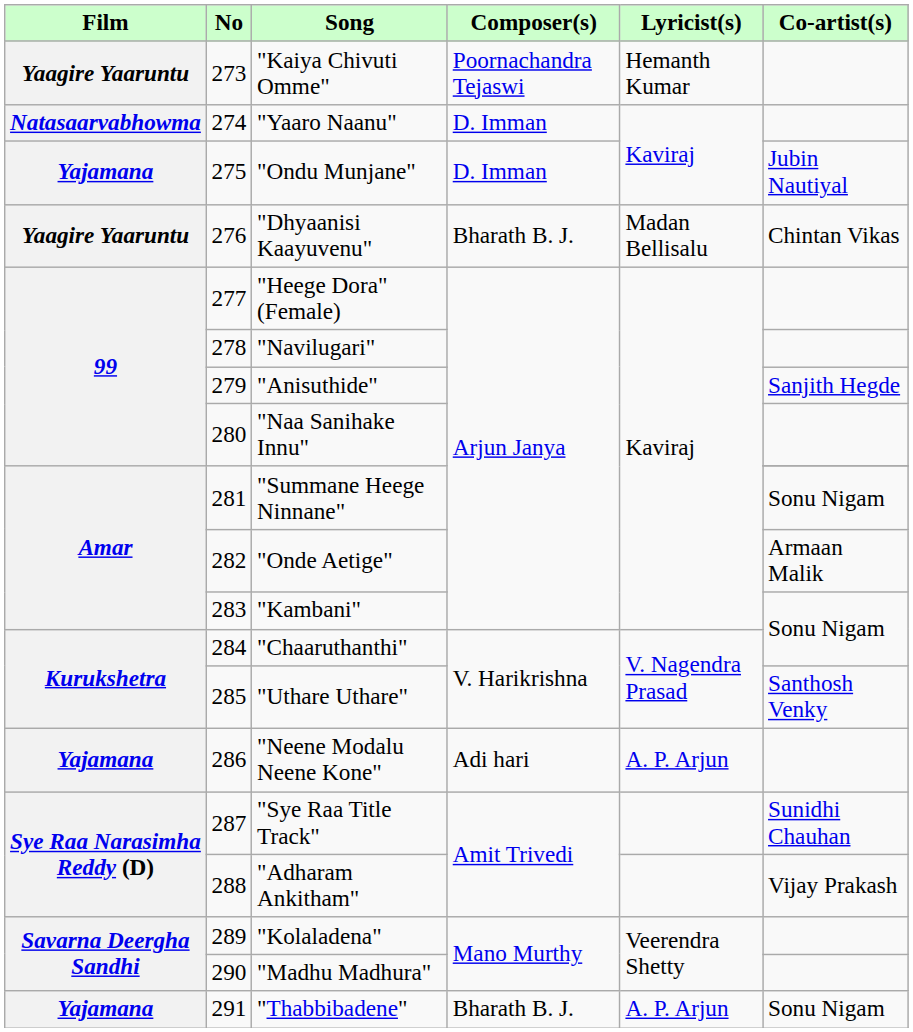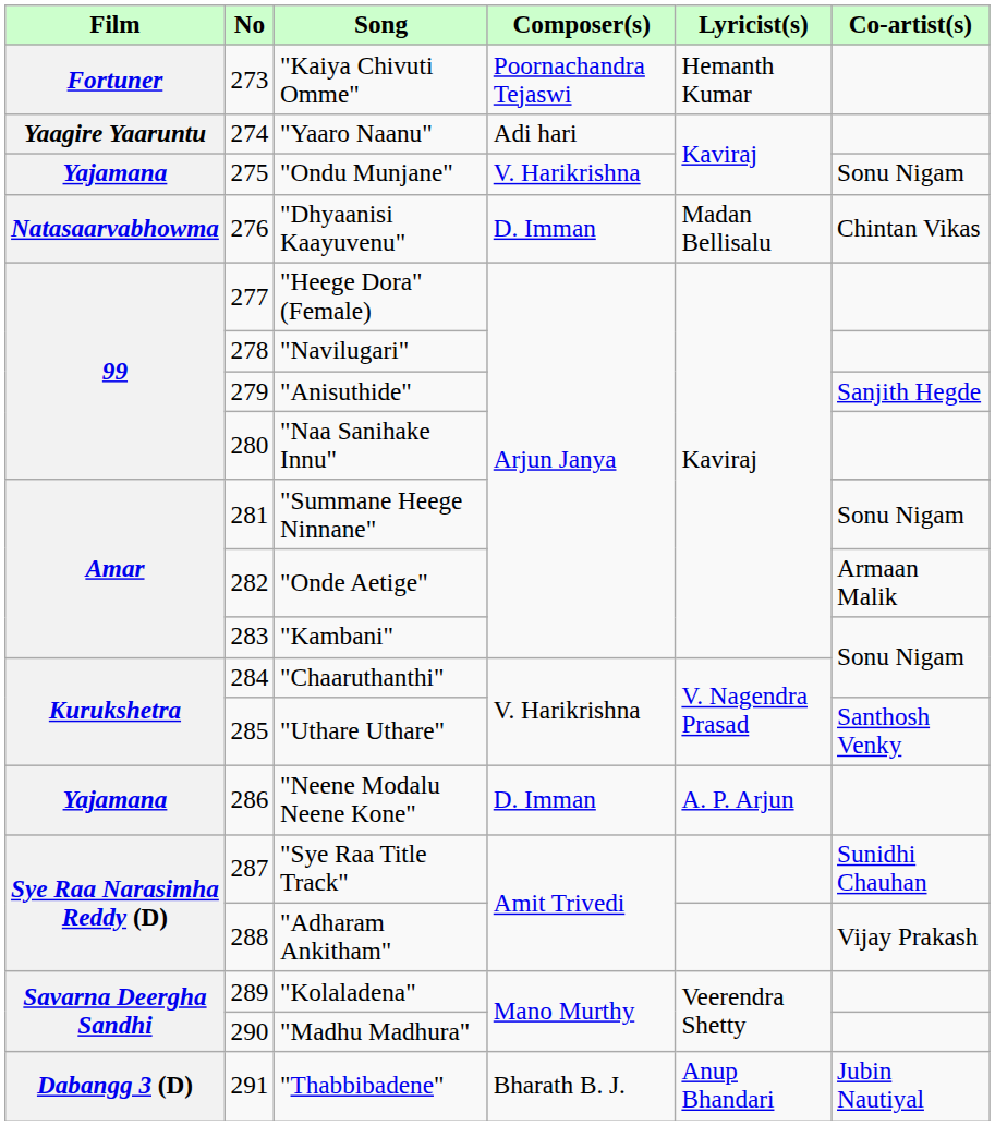"Kaiya Chivuti Omme" | Film: Yaagire Yaaruntu -> Fortuner
"Yaaro Naanu" | Film: Natasaarvabhowma -> Yaagire Yaaruntu
"Yaaro Naanu" | Composer(s): D. Imman -> Adi hari
"Ondu Munjane" | Composer(s): D. Imman -> V. Harikrishna
"Ondu Munjane" | Co-artist(s): Jubin Nautiyal -> Sonu Nigam
"Dhyaanisi Kaayuvenu" | Film: Yaagire Yaaruntu -> Natasaarvabhowma
"Dhyaanisi Kaayuvenu" | Composer(s): Bharath B. J. -> D. Imman
"Neene Modalu Neene Kone" | Composer(s): Adi hari -> D. Imman
"Thabbibadene" | Film: Yajamana -> Dabangg 3 (D)
"Thabbibadene" | Lyricist(s): A. P. Arjun -> Anup Bhandari
"Thabbibadene" | Co-artist(s): Sonu Nigam -> Jubin Nautiyal
